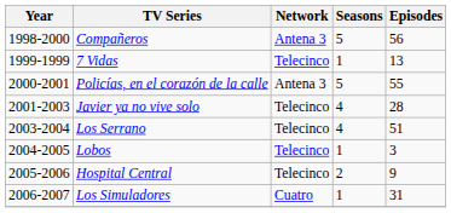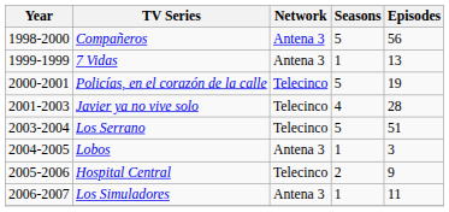7 Vidas | Network: Telecinco -> Antena 3
Policías, en el corazón de la calle | Network: Antena 3 -> Telecinco
Policías, en el corazón de la calle | Episodes: 55 -> 19
Los Serrano | Seasons: 4 -> 5
Lobos | Network: Telecinco -> Antena 3
Los Simuladores | Network: Cuatro -> Antena 3
Los Simuladores | Episodes: 31 -> 11
